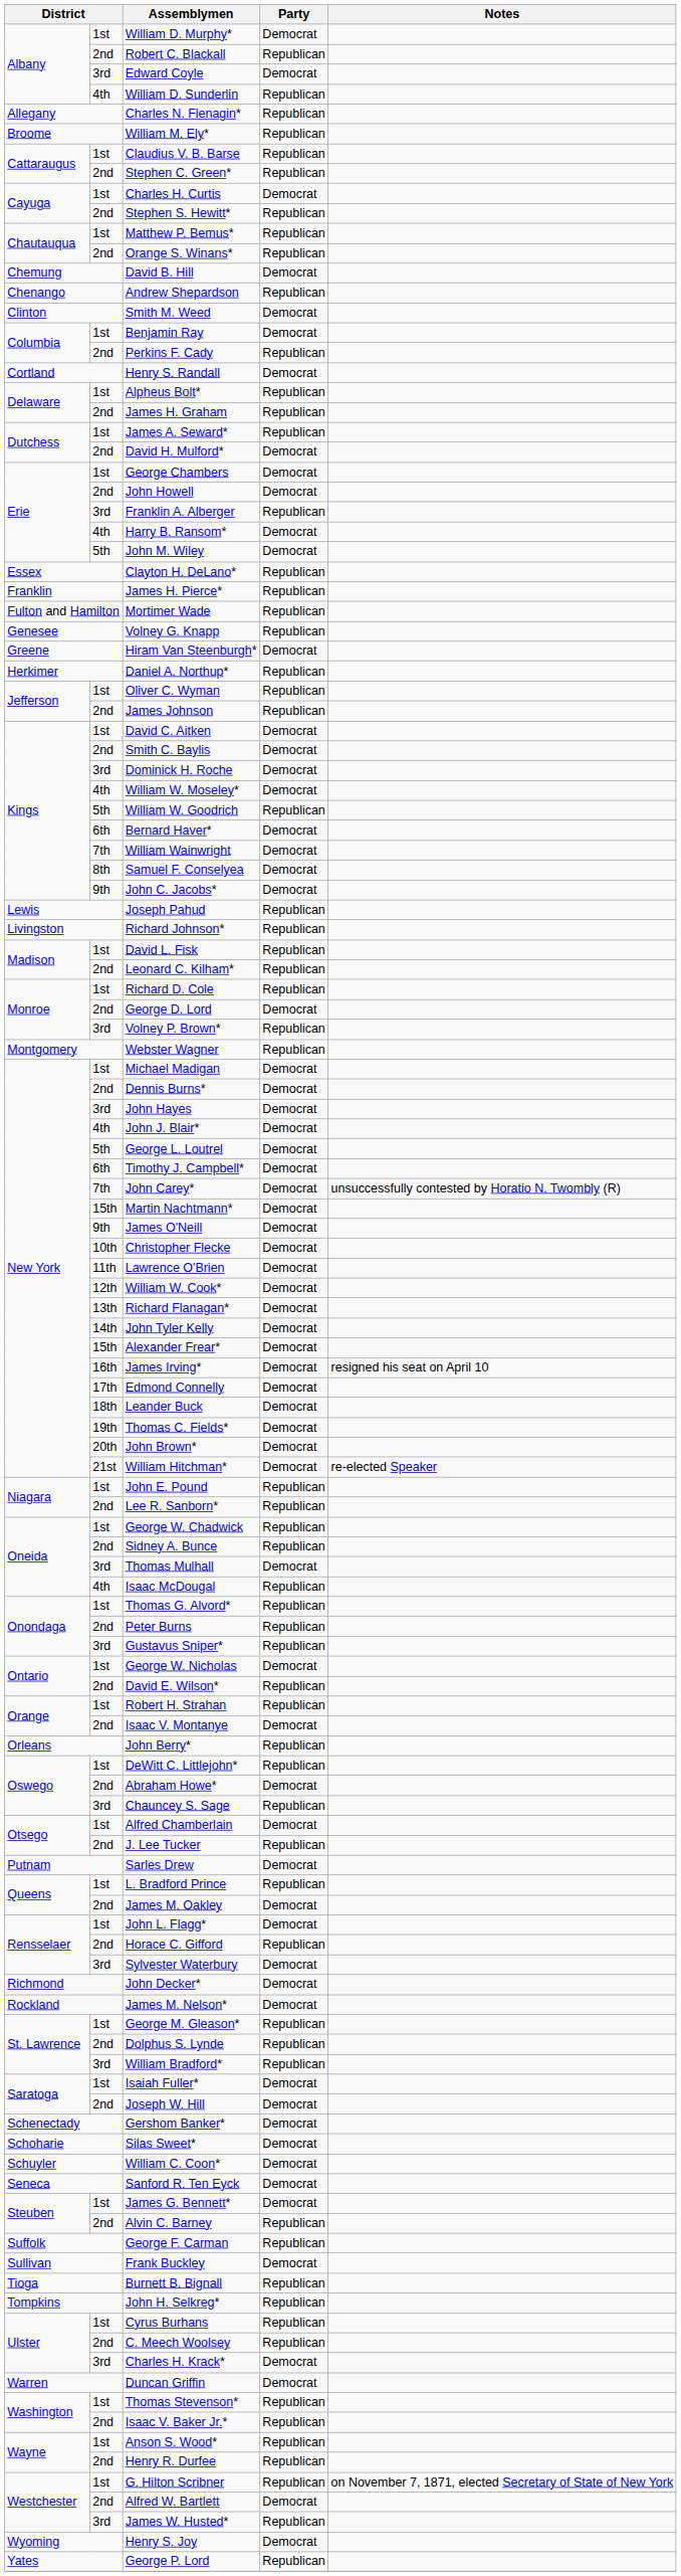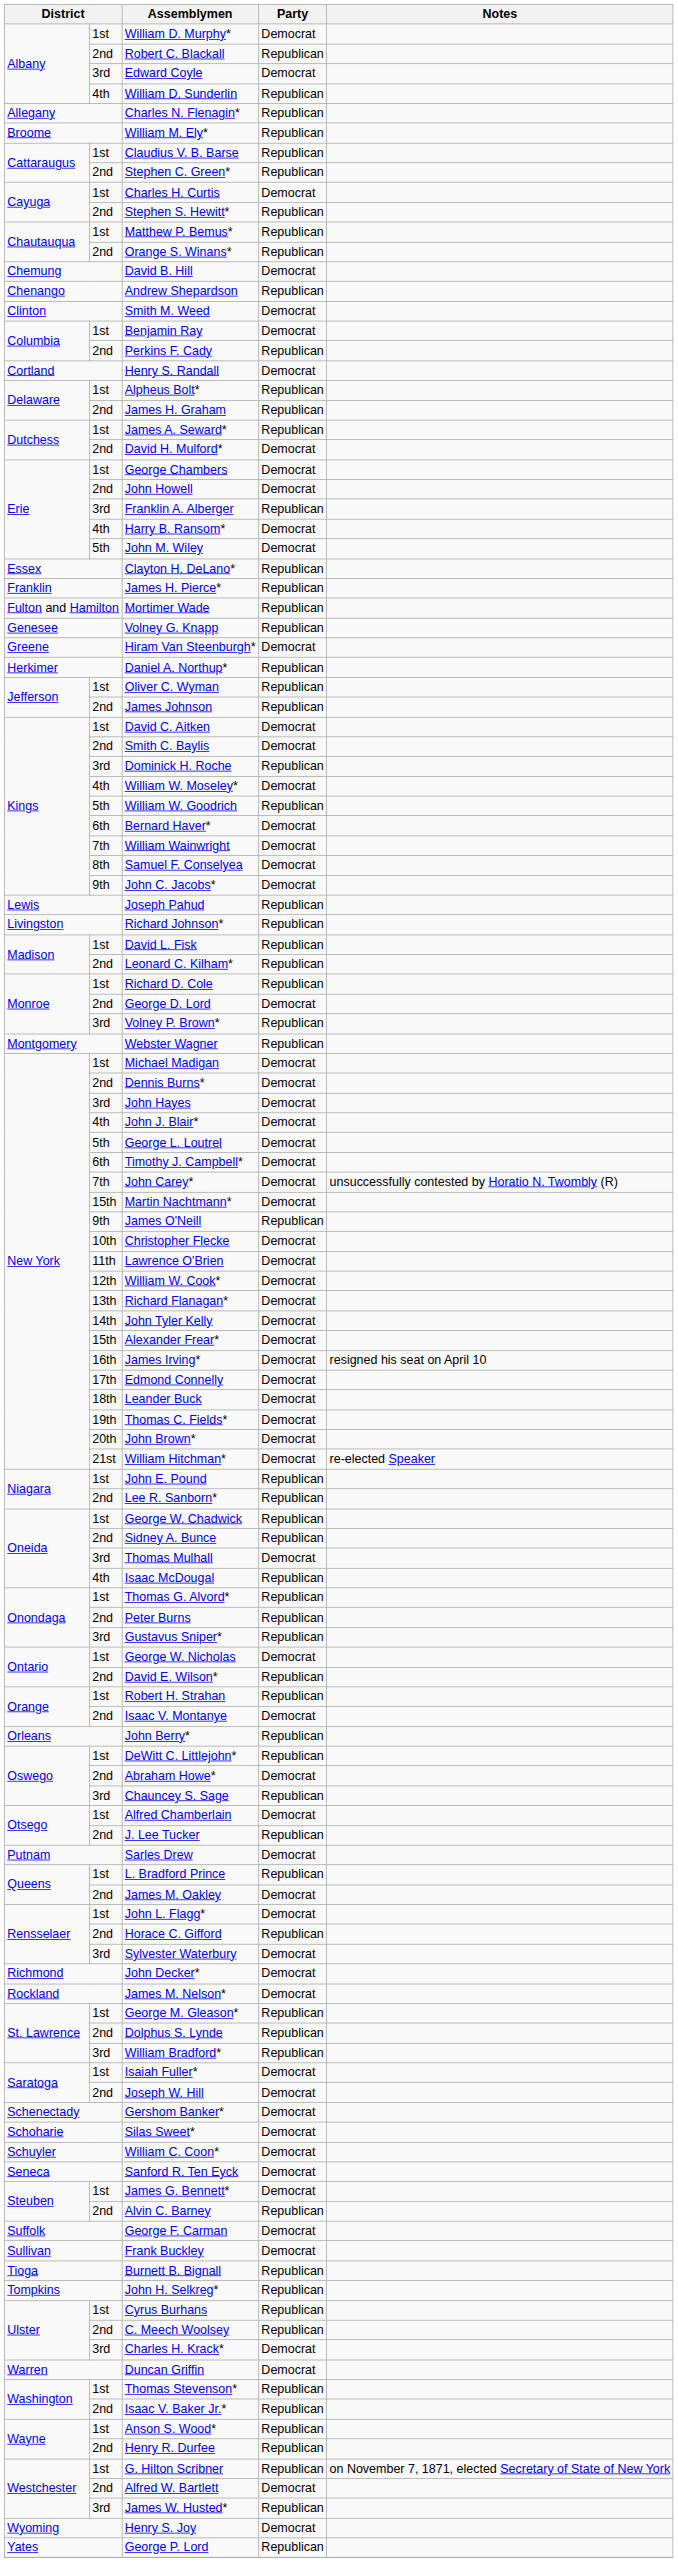Dominick H. Roche | Party: Democrat -> Republican
James O'Neill | Party: Democrat -> Republican
George F. Carman | Party: Republican -> Democrat
